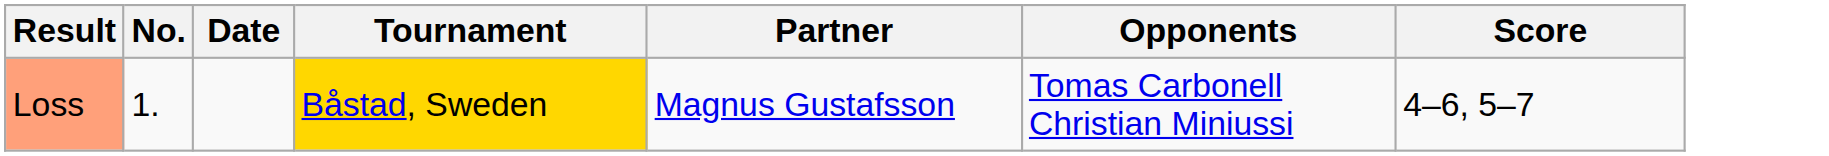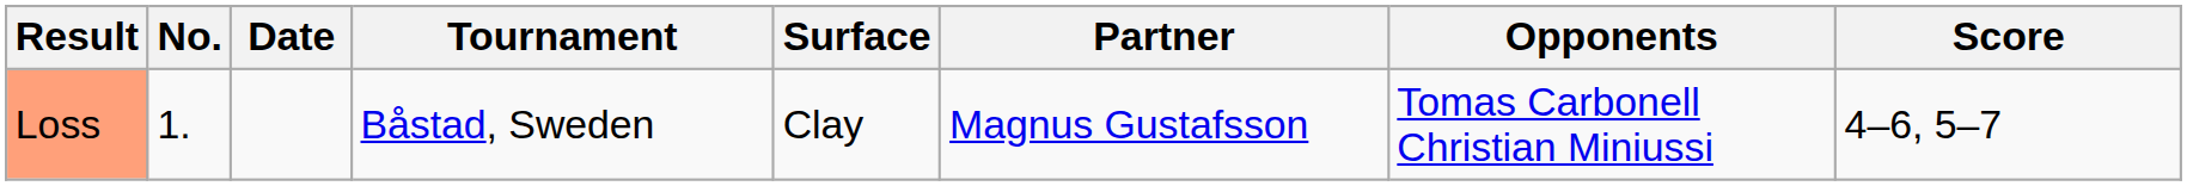+ column: Surface | Clay
Loss | Tournament: gold background -> no background
